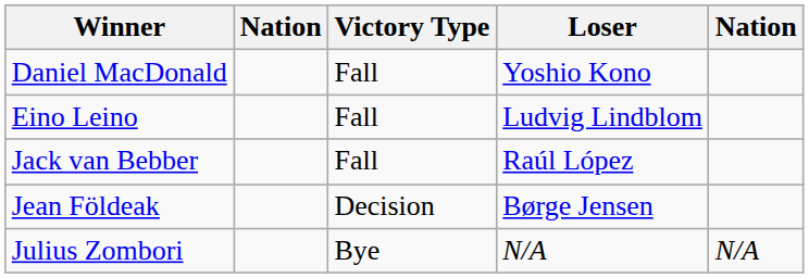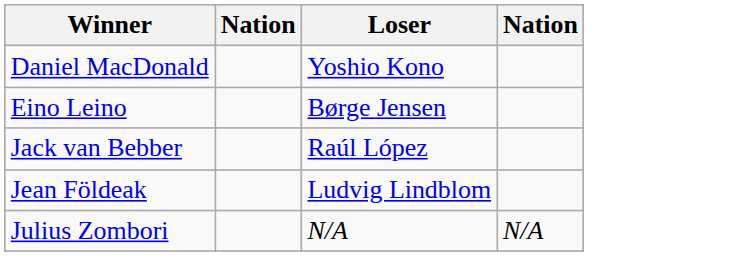- column: Victory Type | Fall | Fall | Fall | Decision | Bye
Eino Leino | Loser: Ludvig Lindblom -> Børge Jensen
Jean Földeak | Loser: Børge Jensen -> Ludvig Lindblom
